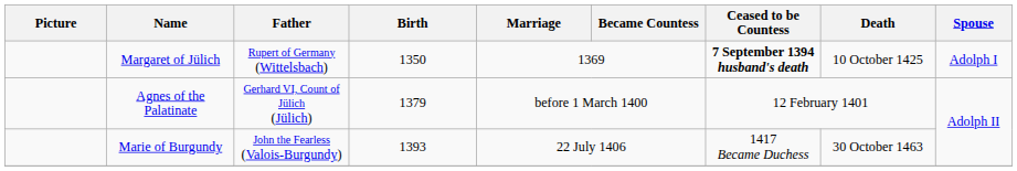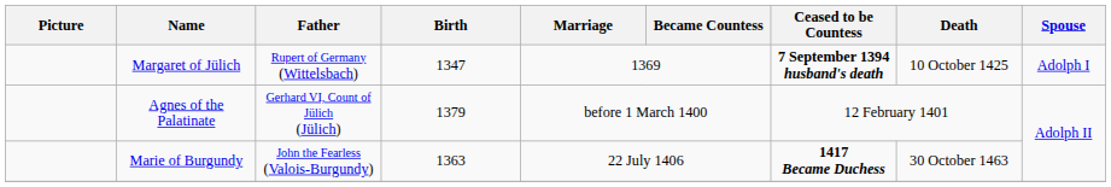Margaret of Jülich | Birth: 1350 -> 1347
Marie of Burgundy | Birth: 1393 -> 1363
Marie of Burgundy | Ceased to be Countess: normal -> bold
